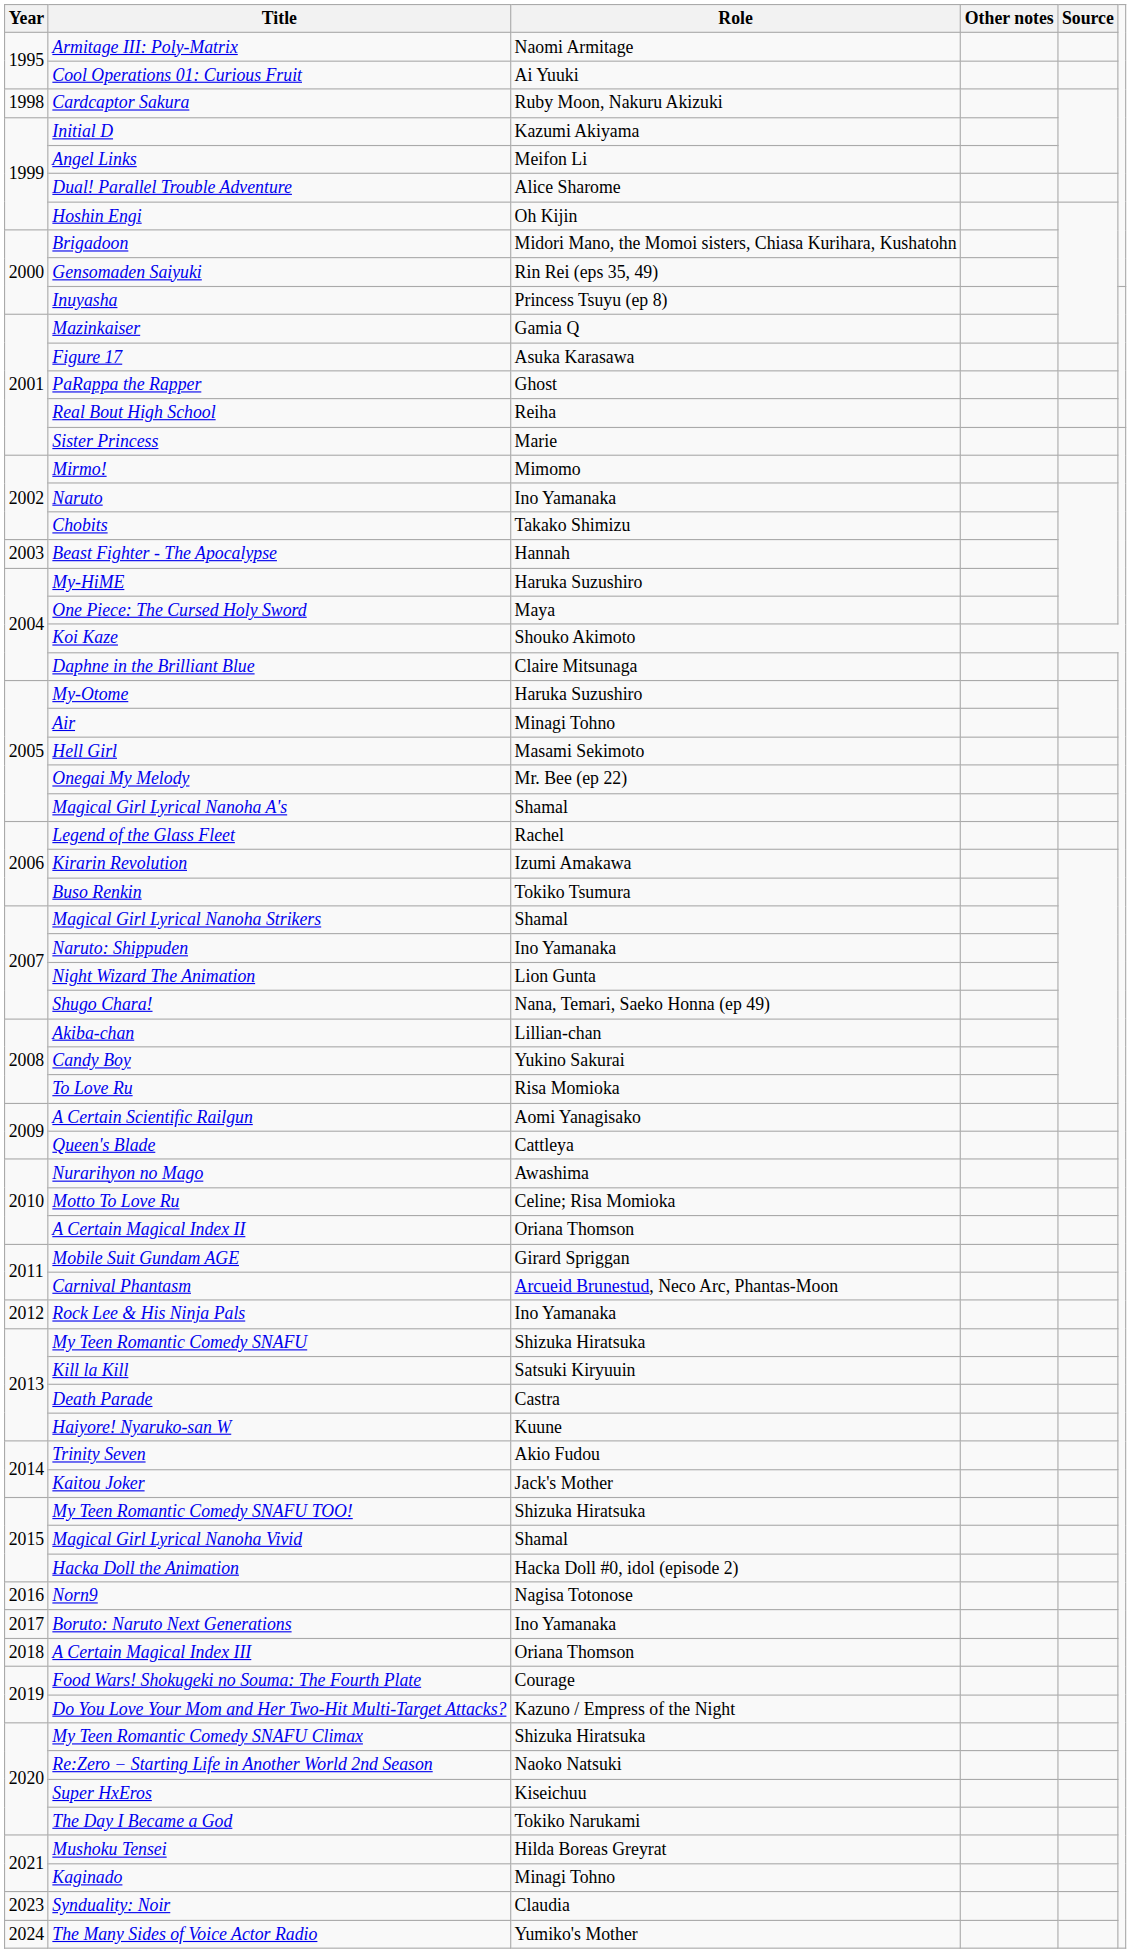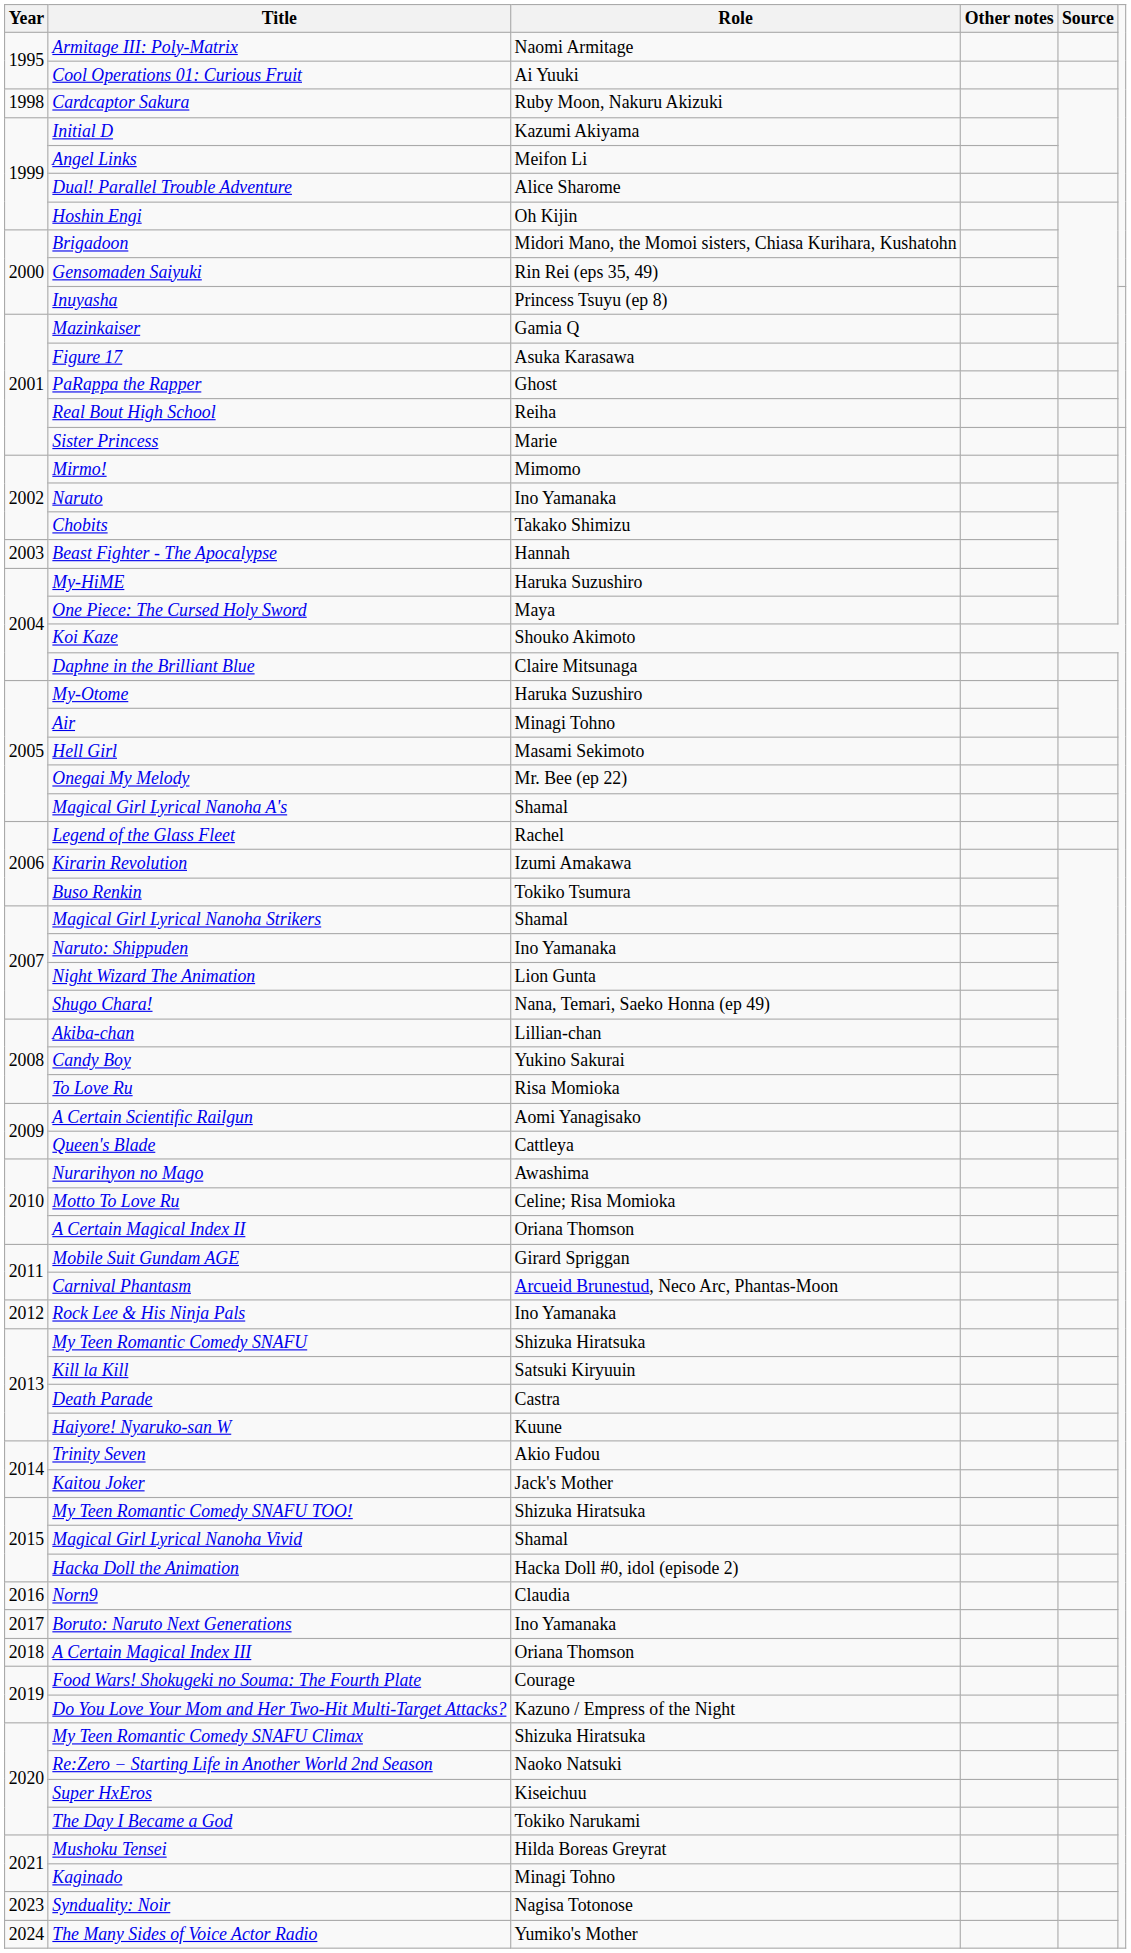Norn9 | Role: Nagisa Totonose -> Claudia
Synduality: Noir | Role: Claudia -> Nagisa Totonose
